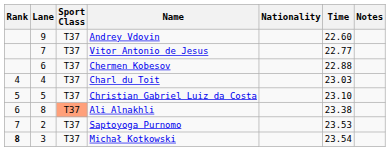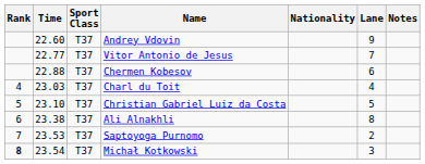columns swapped: Lane <-> Time
Ali Alnakhli | Sport Class: lightsalmon background -> no background
